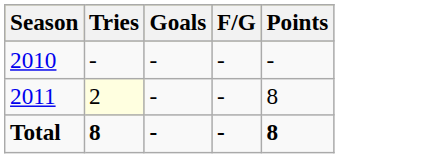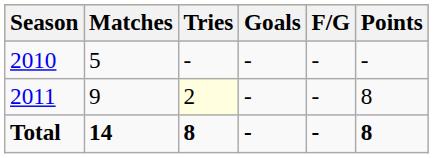+ column: Matches | 5 | 9 | 14
